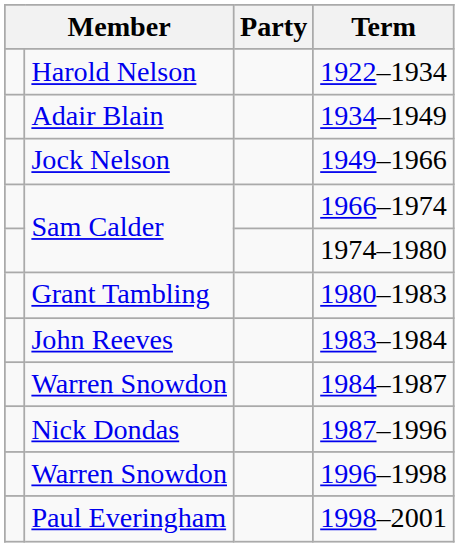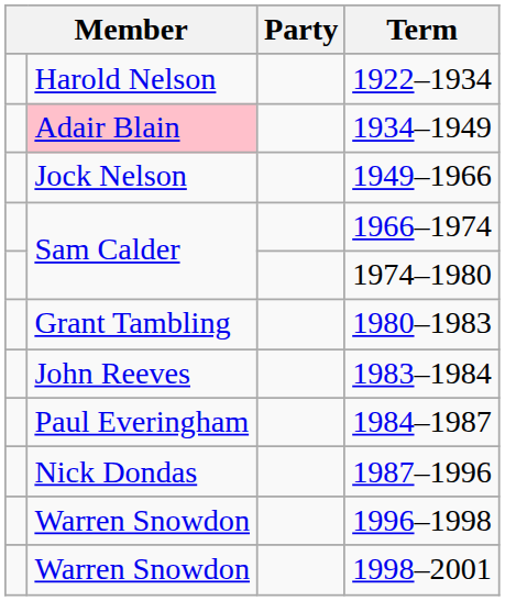1934–1949 | column 2: no background -> pink background
1984–1987 | column 2: Warren Snowdon -> Paul Everingham
1998–2001 | column 2: Paul Everingham -> Warren Snowdon
